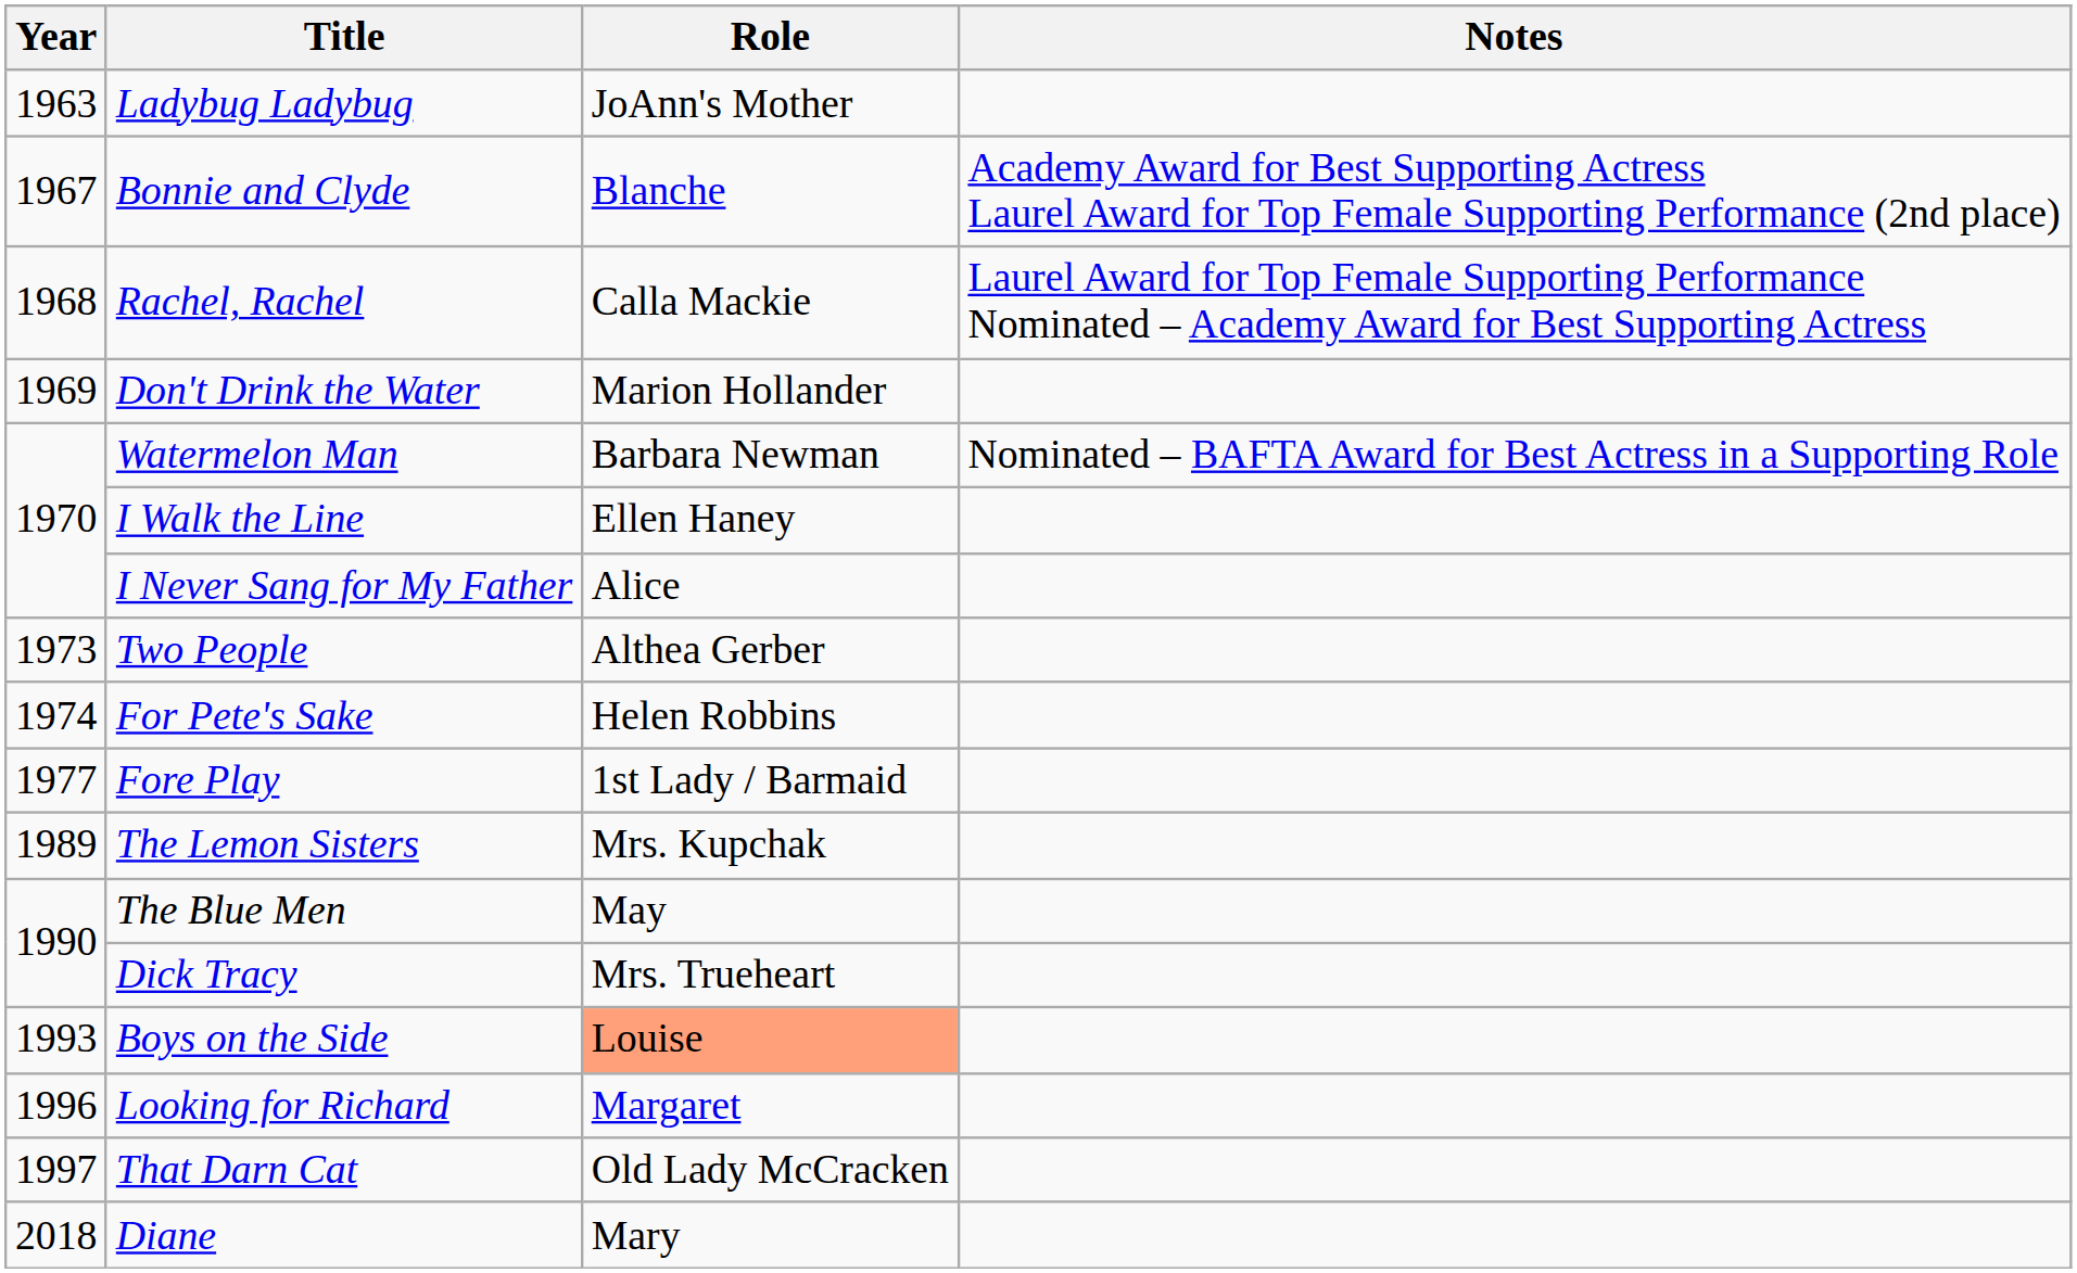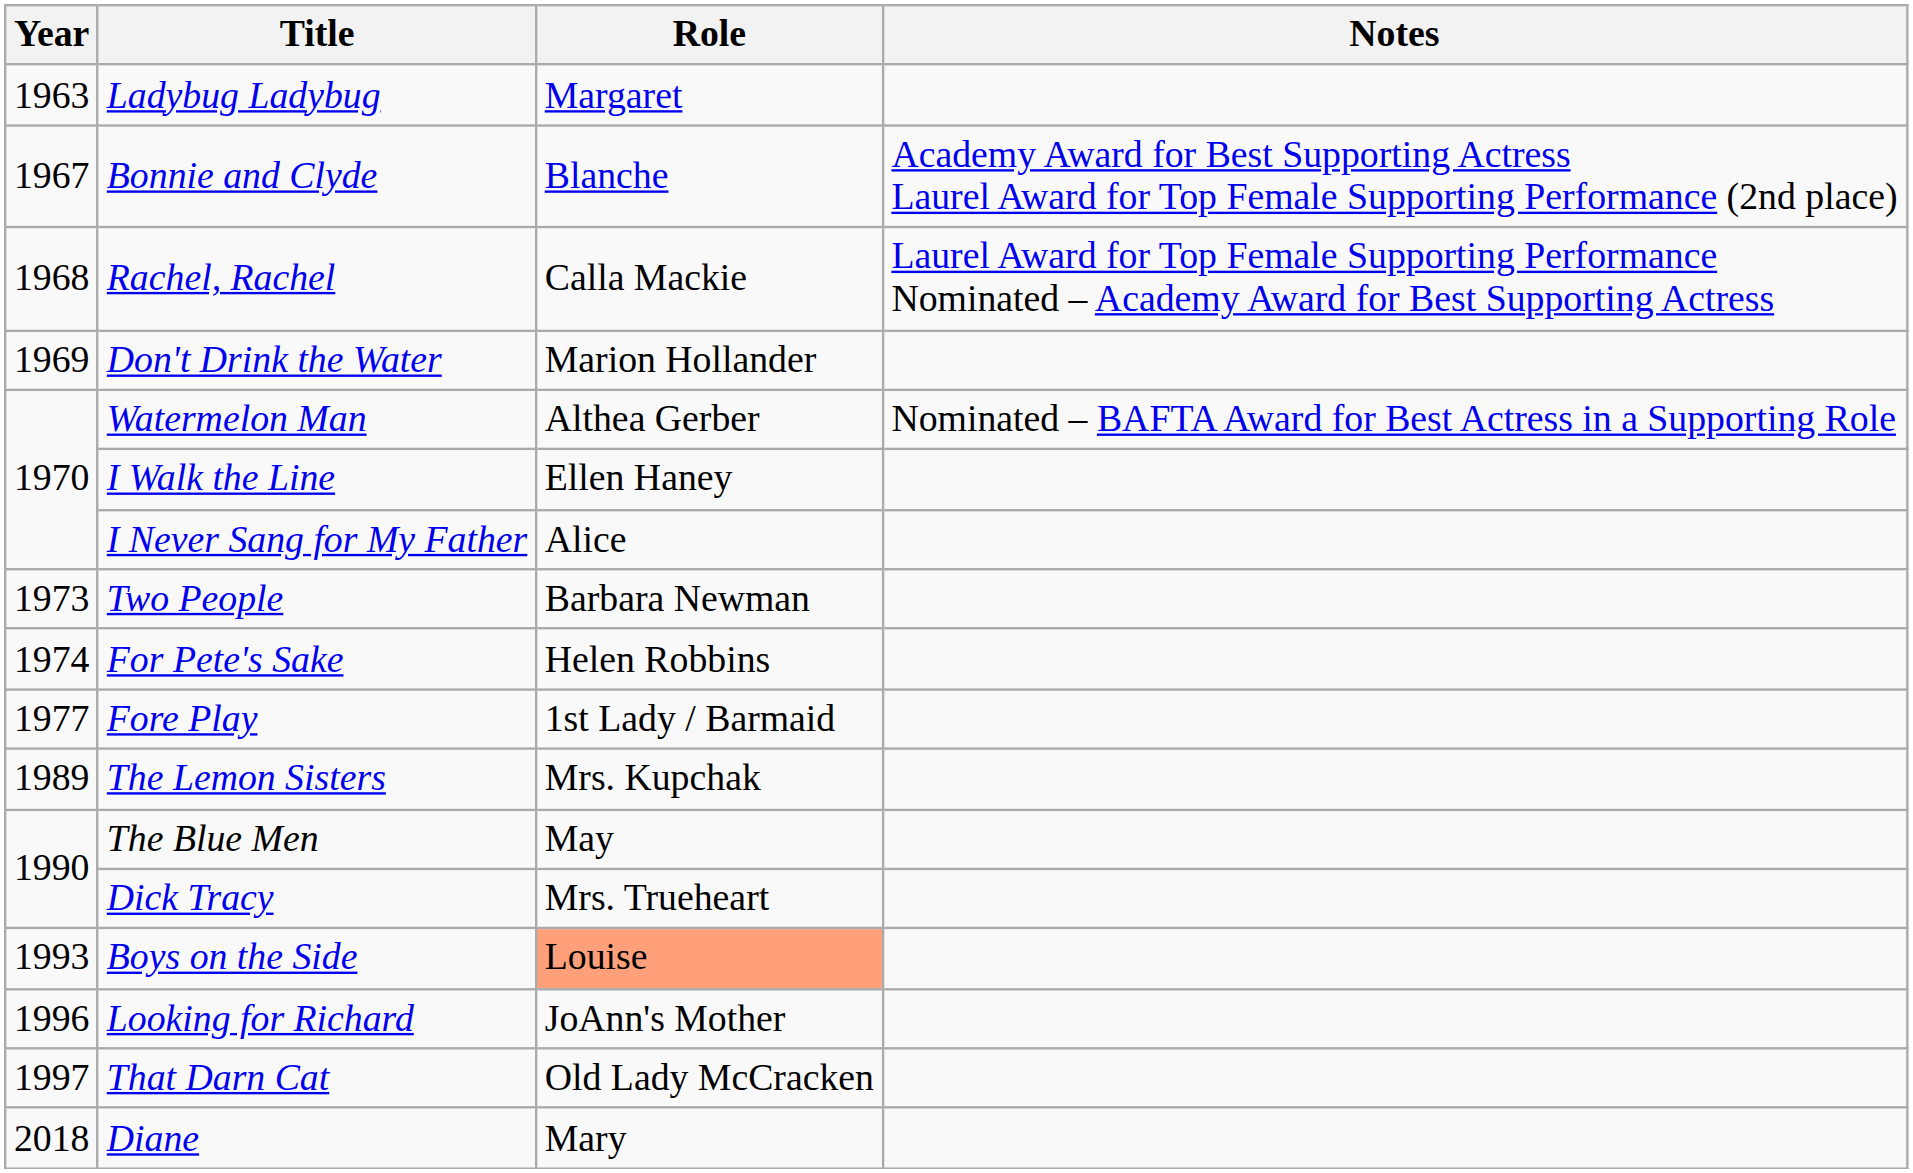Ladybug Ladybug | Role: JoAnn's Mother -> Margaret
Watermelon Man | Role: Barbara Newman -> Althea Gerber
Two People | Role: Althea Gerber -> Barbara Newman
Looking for Richard | Role: Margaret -> JoAnn's Mother
